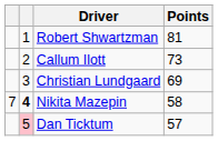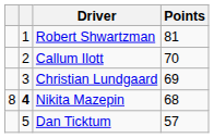Callum Ilott | Points: 73 -> 70
Nikita Mazepin | column 1: 7 -> 8
Nikita Mazepin | Points: 58 -> 68
Dan Ticktum | column 2: pink background -> no background
